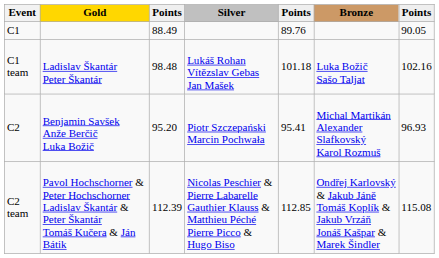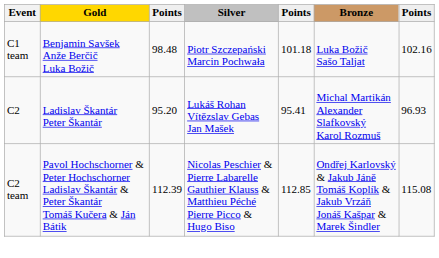- row: C1 | 88.49 | 89.76 | 90.05
C1 team | Gold: Ladislav Škantár Peter Škantár -> Benjamin Savšek Anže Berčič Luka Božič
C1 team | Silver: Lukáš Rohan Vítězslav Gebas Jan Mašek -> Piotr Szczepański Marcin Pochwała
C2 | Gold: Benjamin Savšek Anže Berčič Luka Božič -> Ladislav Škantár Peter Škantár
C2 | Silver: Piotr Szczepański Marcin Pochwała -> Lukáš Rohan Vítězslav Gebas Jan Mašek
